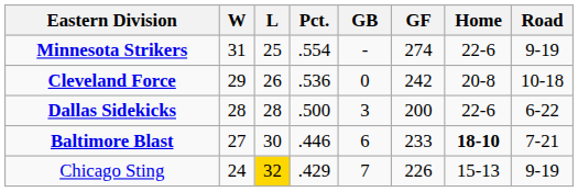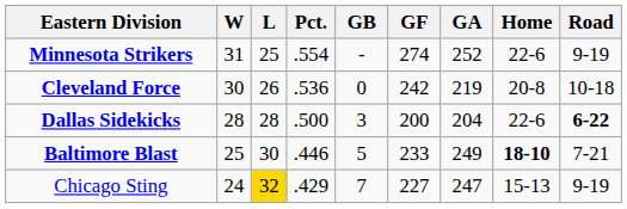+ column: GA | 252 | 219 | 204 | 249 | 247
Cleveland Force | W: 29 -> 30
Dallas Sidekicks | Road: normal -> bold
Baltimore Blast | W: 27 -> 25
Baltimore Blast | GB: 6 -> 5
Chicago Sting | GF: 226 -> 227
